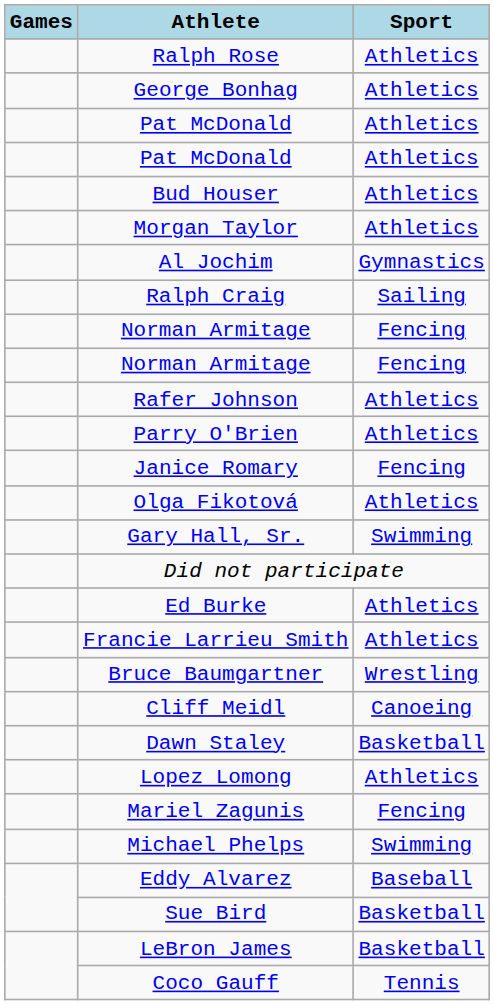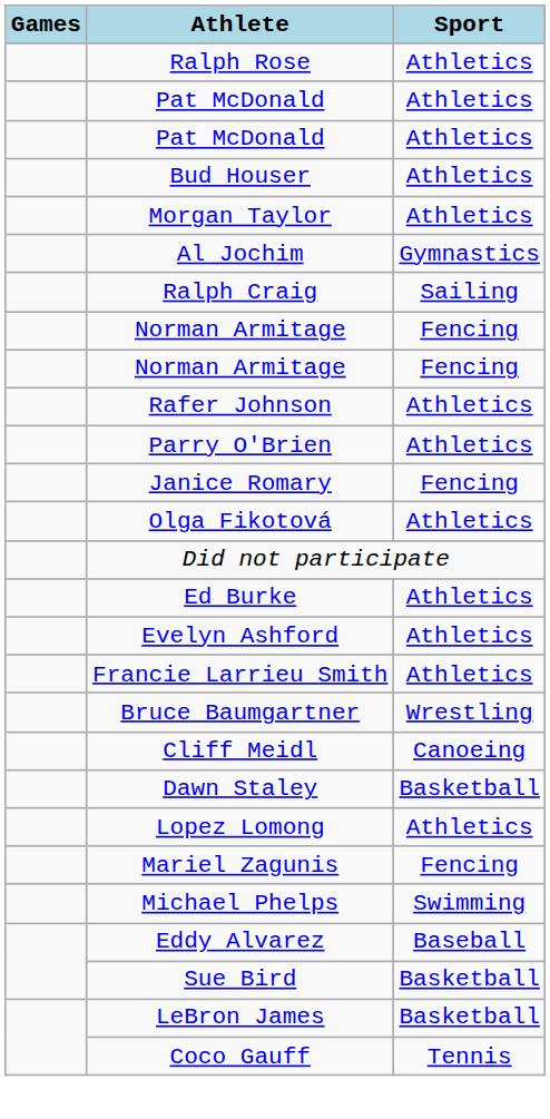- row: George Bonhag | Athletics
- row: Gary Hall, Sr. | Swimming
+ row: Evelyn Ashford | Athletics
